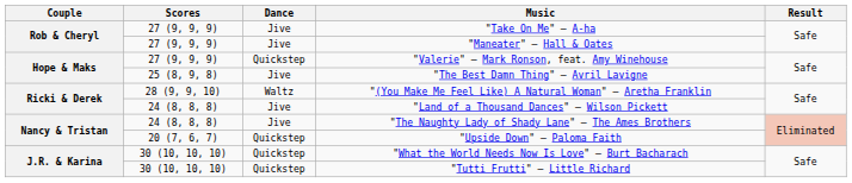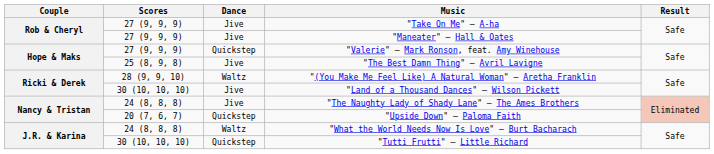"Land of a Thousand Dances" — Wilson Pickett | Scores: 24 (8, 8, 8) -> 30 (10, 10, 10)
"What the World Needs Now Is Love" — Burt Bacharach | Scores: 30 (10, 10, 10) -> 24 (8, 8, 8)
"What the World Needs Now Is Love" — Burt Bacharach | Dance: Quickstep -> Waltz
